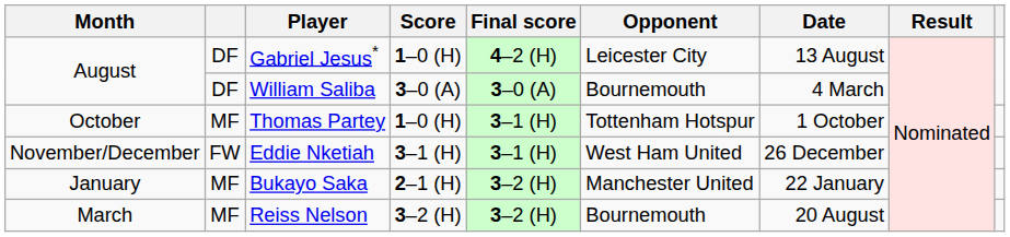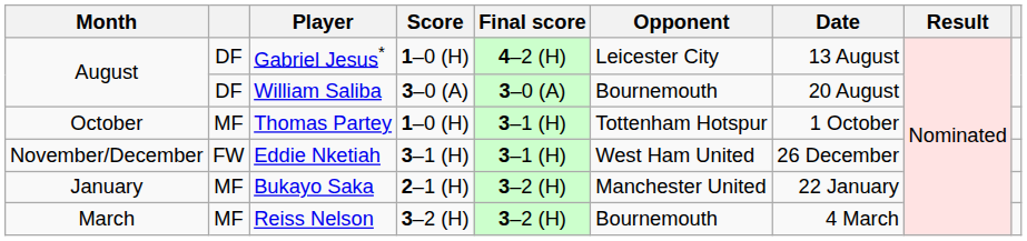William Saliba | Date: 4 March -> 20 August
Reiss Nelson | Date: 20 August -> 4 March
